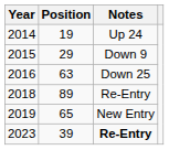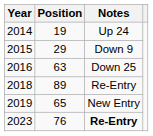2023 | Position: 39 -> 76
